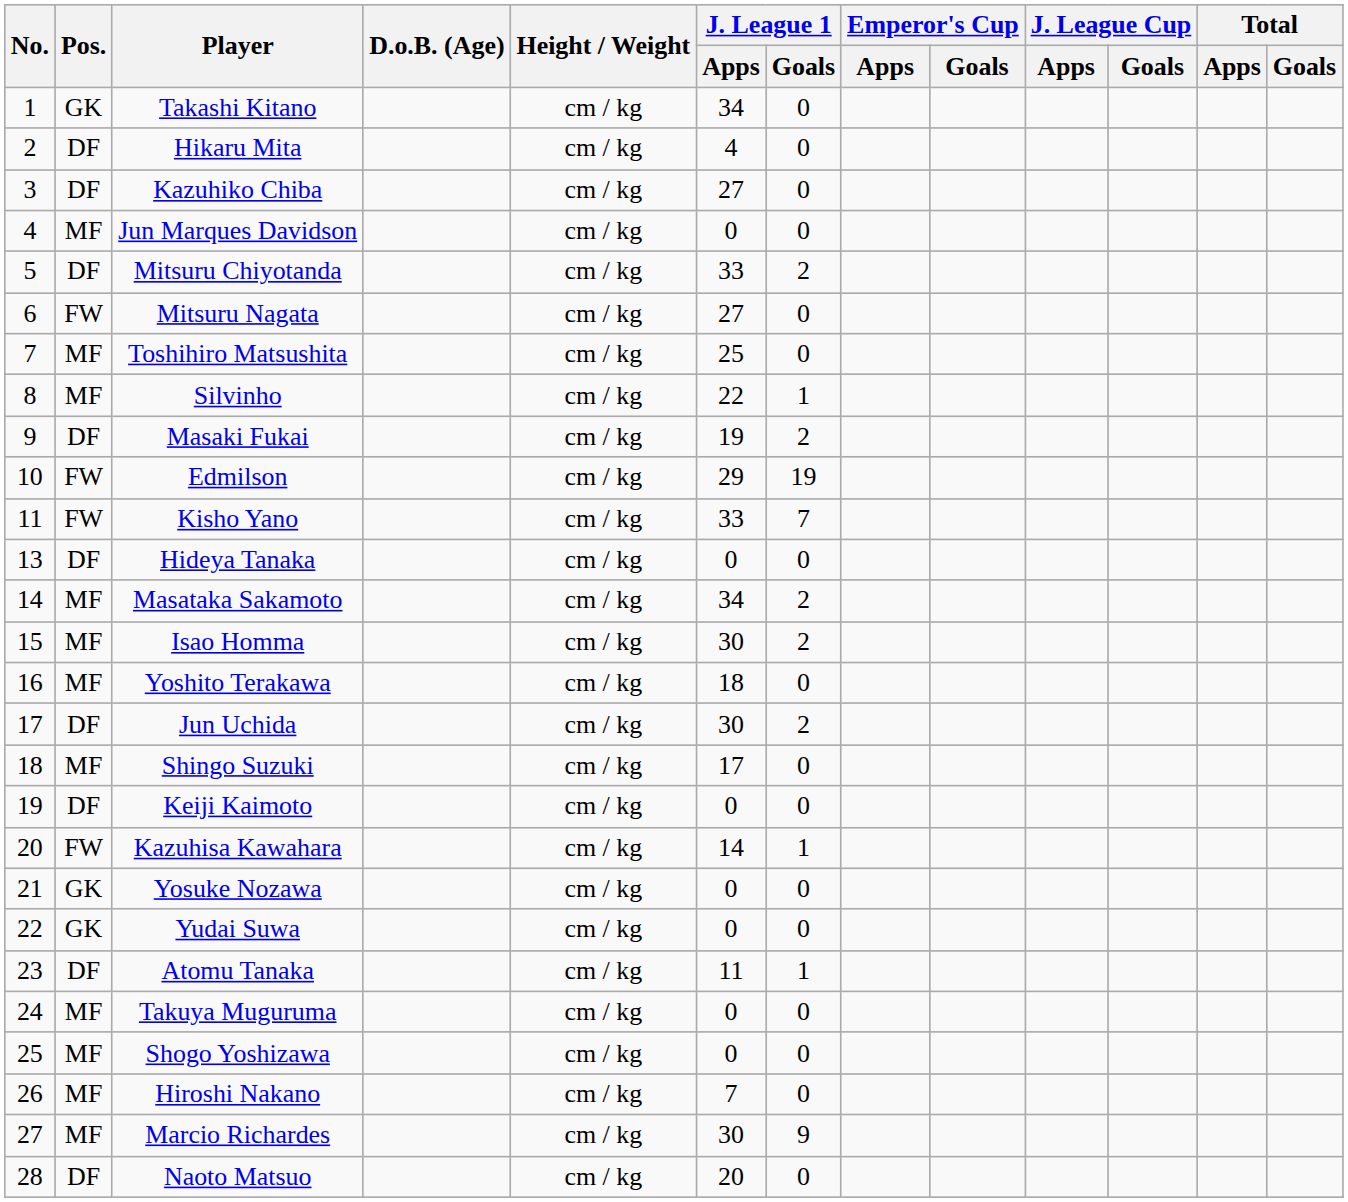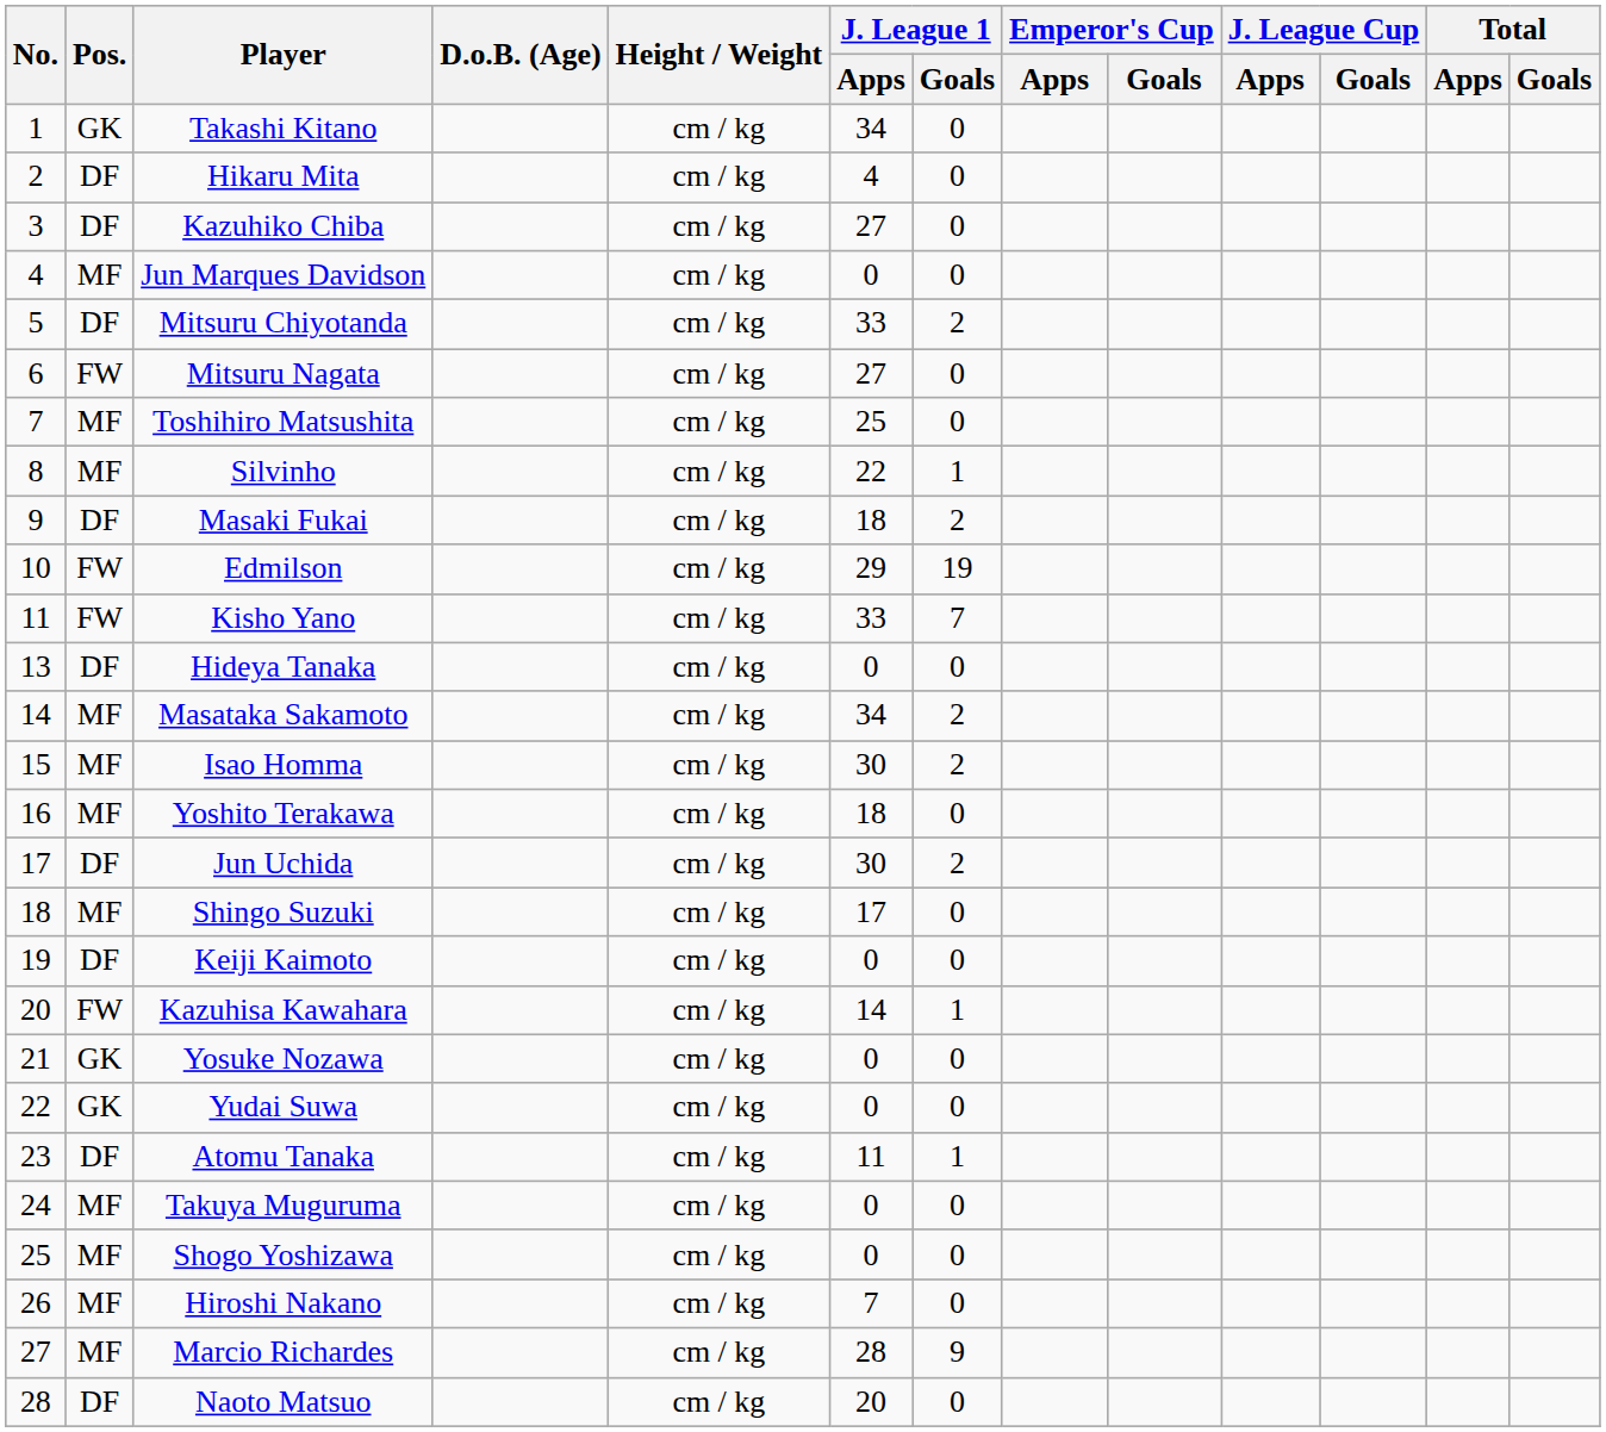Masaki Fukai | J. League 1 / Apps: 19 -> 18
Marcio Richardes | J. League 1 / Apps: 30 -> 28
